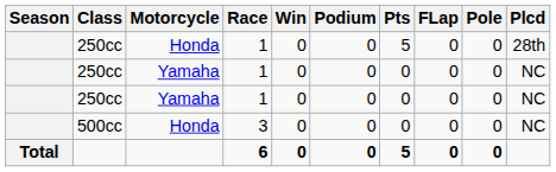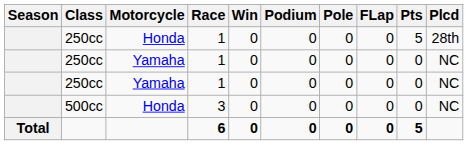columns swapped: Pole <-> Pts
